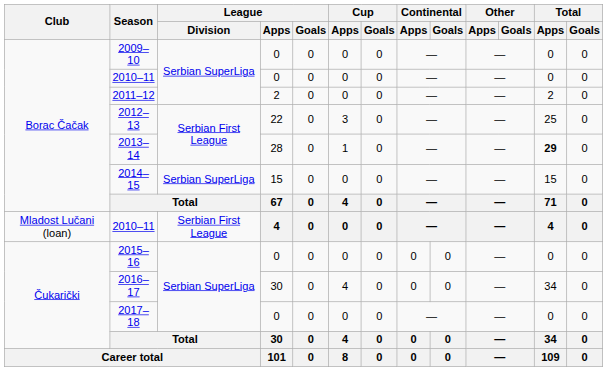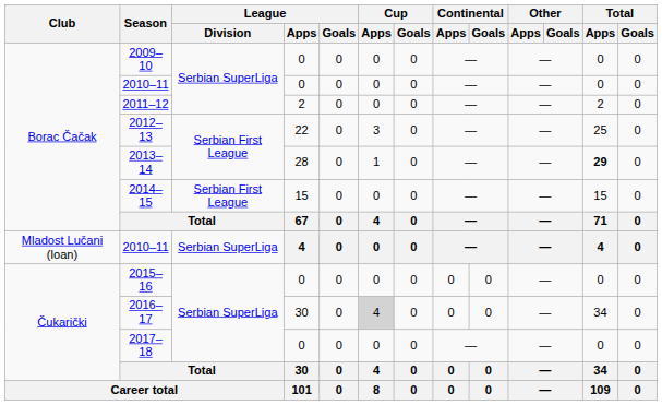2014–15 | League / Division: Serbian SuperLiga -> Serbian First League
2010–11 / 4 | League / Division: Serbian First League -> Serbian SuperLiga
2016–17 | Cup / Apps: no background -> lightgrey background
